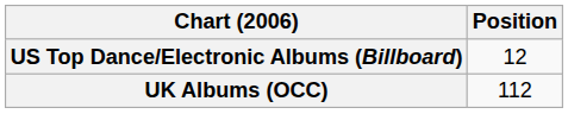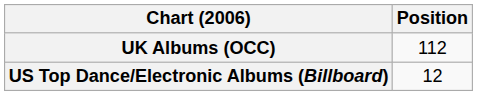rows swapped: UK Albums (OCC) <-> US Top Dance/Electronic Albums (Billboard)
